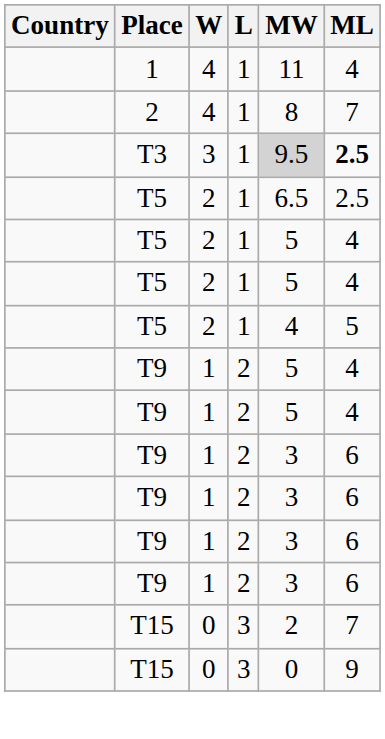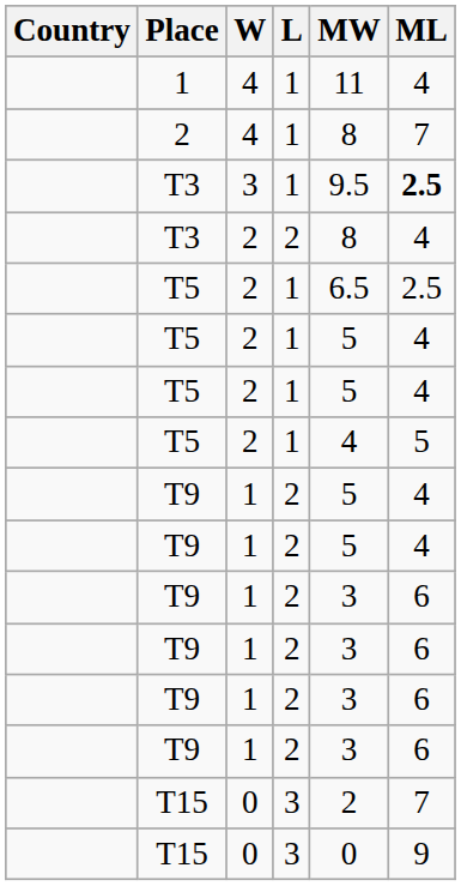T3 / 3 | MW: lightgrey background -> no background
+ row: T3 | 2 | 2 | 8 | 4
